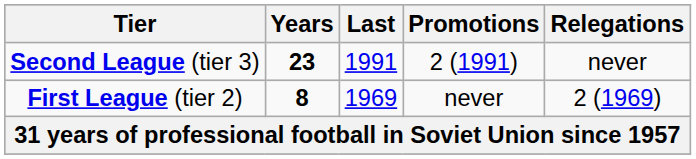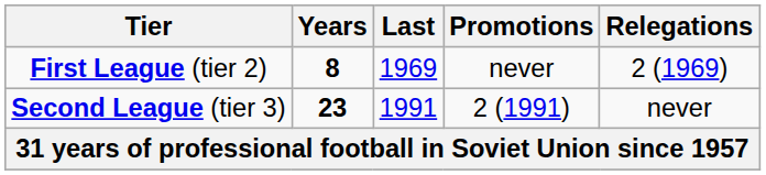rows swapped: First League (tier 2) <-> Second League (tier 3)
